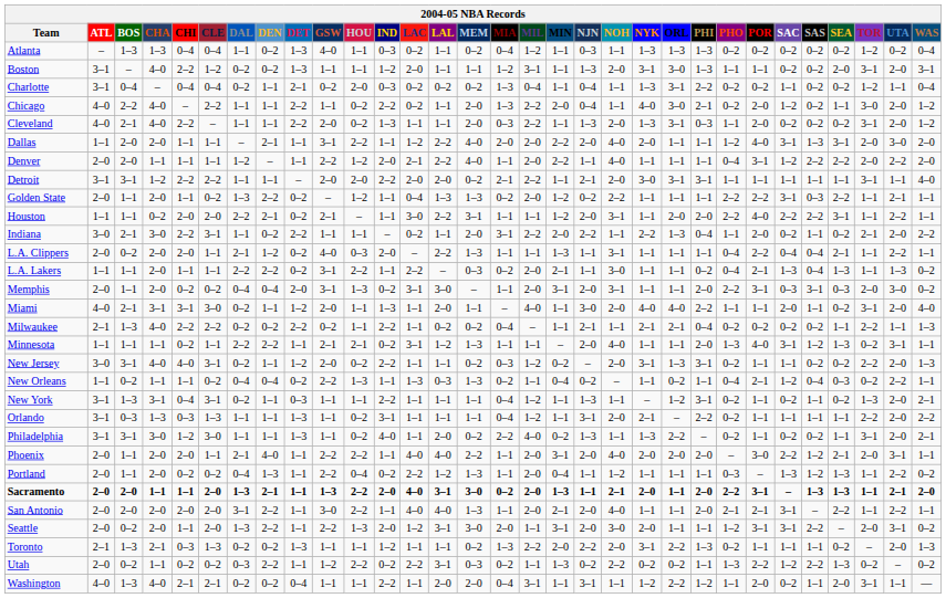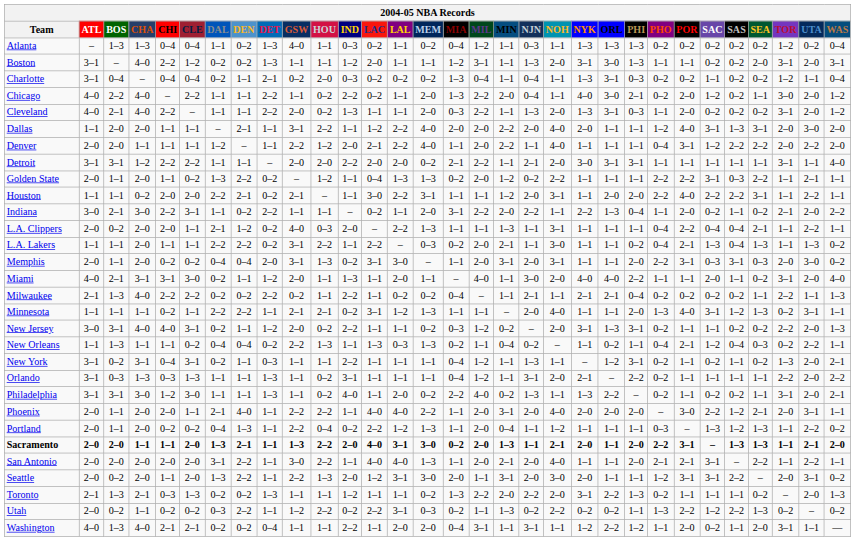Charlotte | PHI: 2–2 -> 0–3
New Orleans | BOS: 0–2 -> 1–3
New York | BOS: 1–3 -> 0–2
